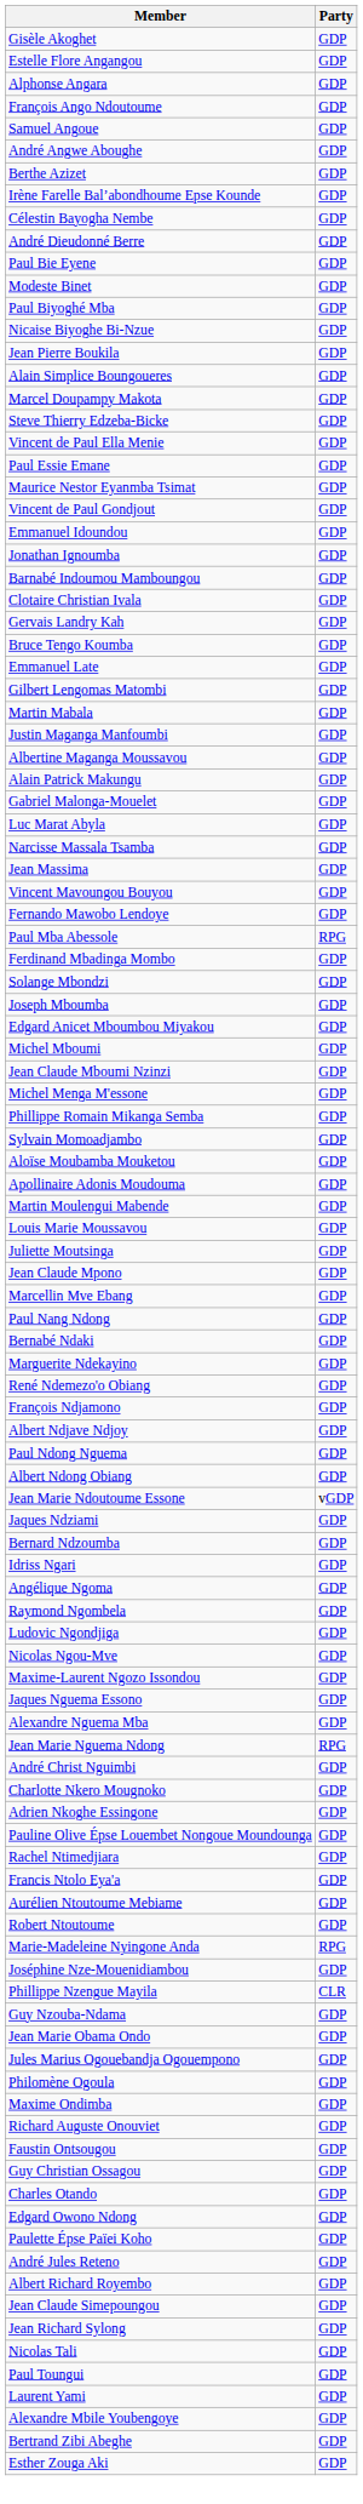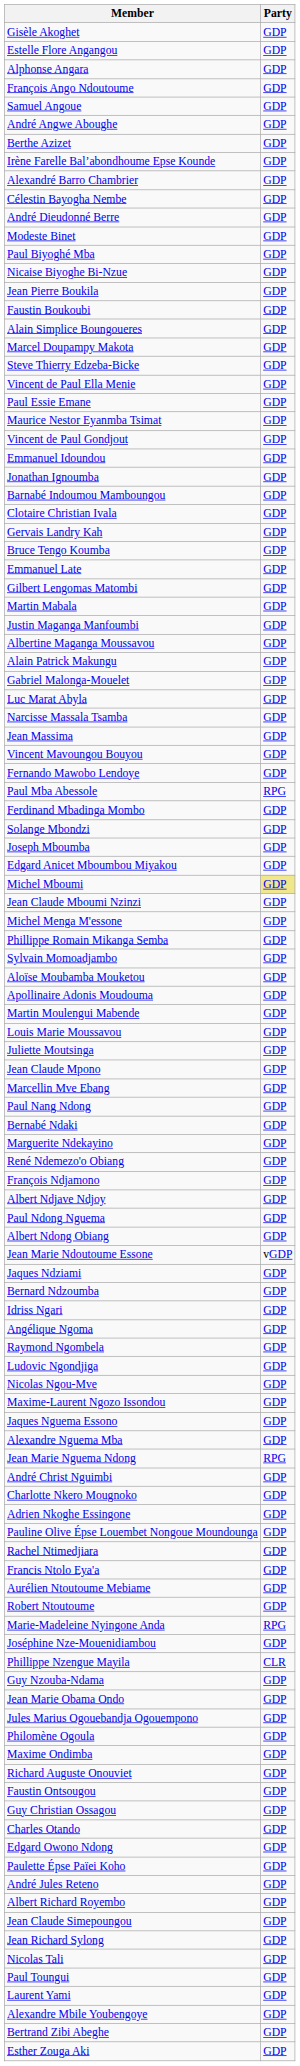+ row: Alexandré Barro Chambrier | GDP
- row: Paul Bie Eyene | GDP
+ row: Faustin Boukoubi | GDP
Michel Mboumi | Party: no background -> khaki background
